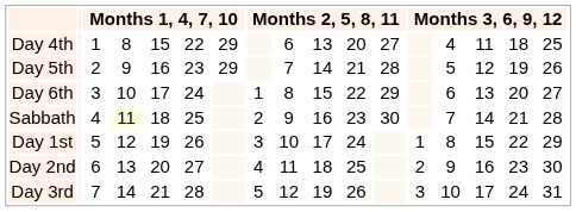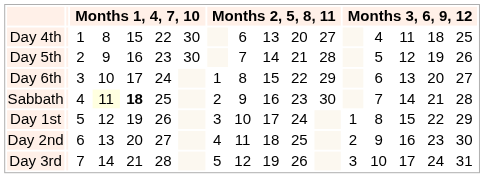Day 4th | column 7: 29 -> 30
Day 5th | column 7: 29 -> 30
Sabbath | column 5: normal -> bold
